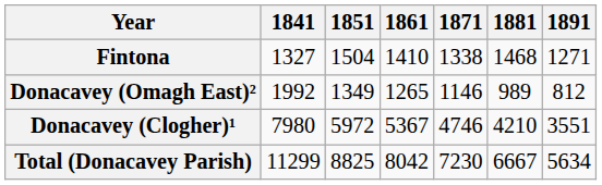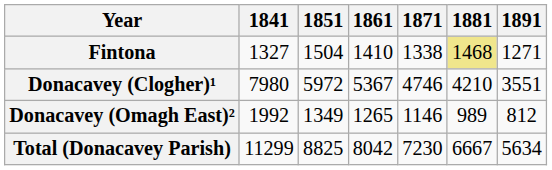Fintona | 1881: no background -> khaki background
rows swapped: Donacavey (Clogher)¹ <-> Donacavey (Omagh East)²
